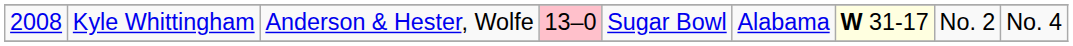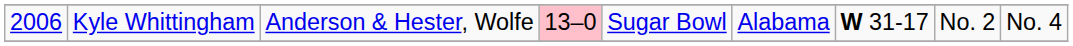Kyle Whittingham | column 1: 2008 -> 2006
Kyle Whittingham | column 7: lightyellow background -> no background
